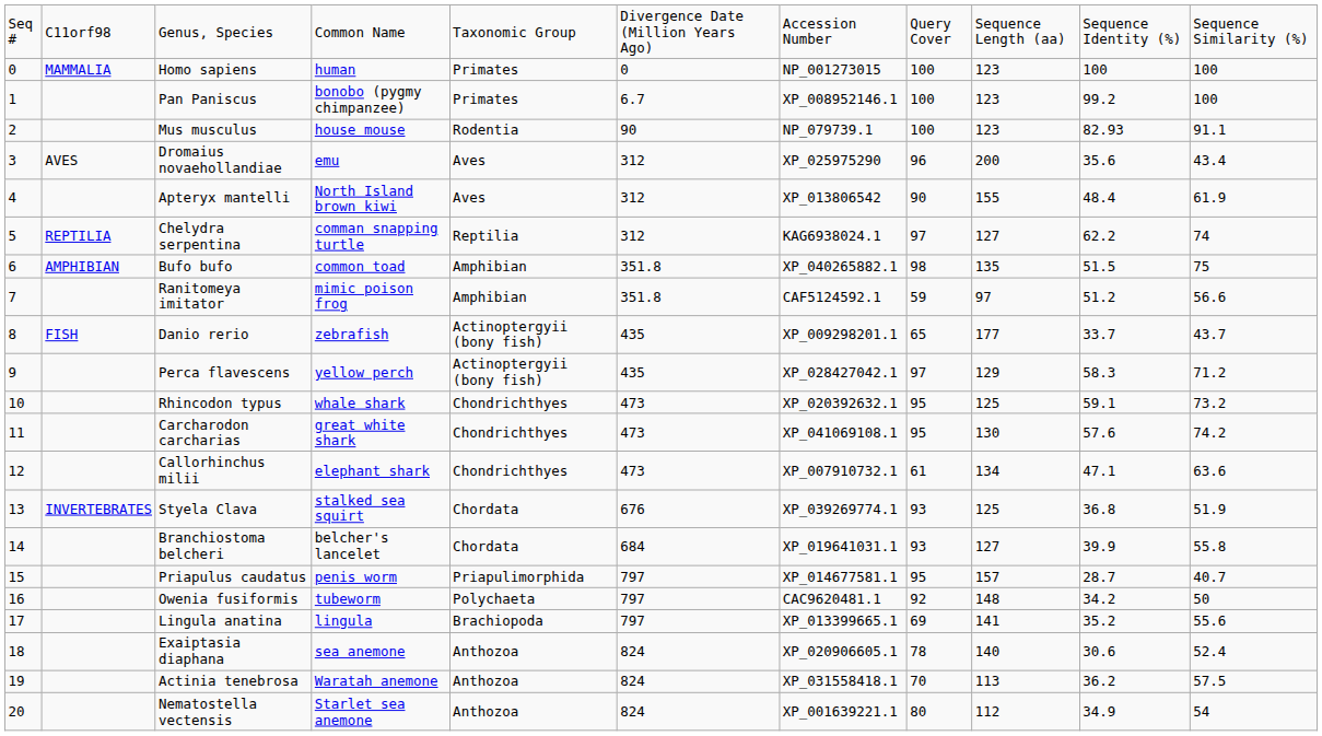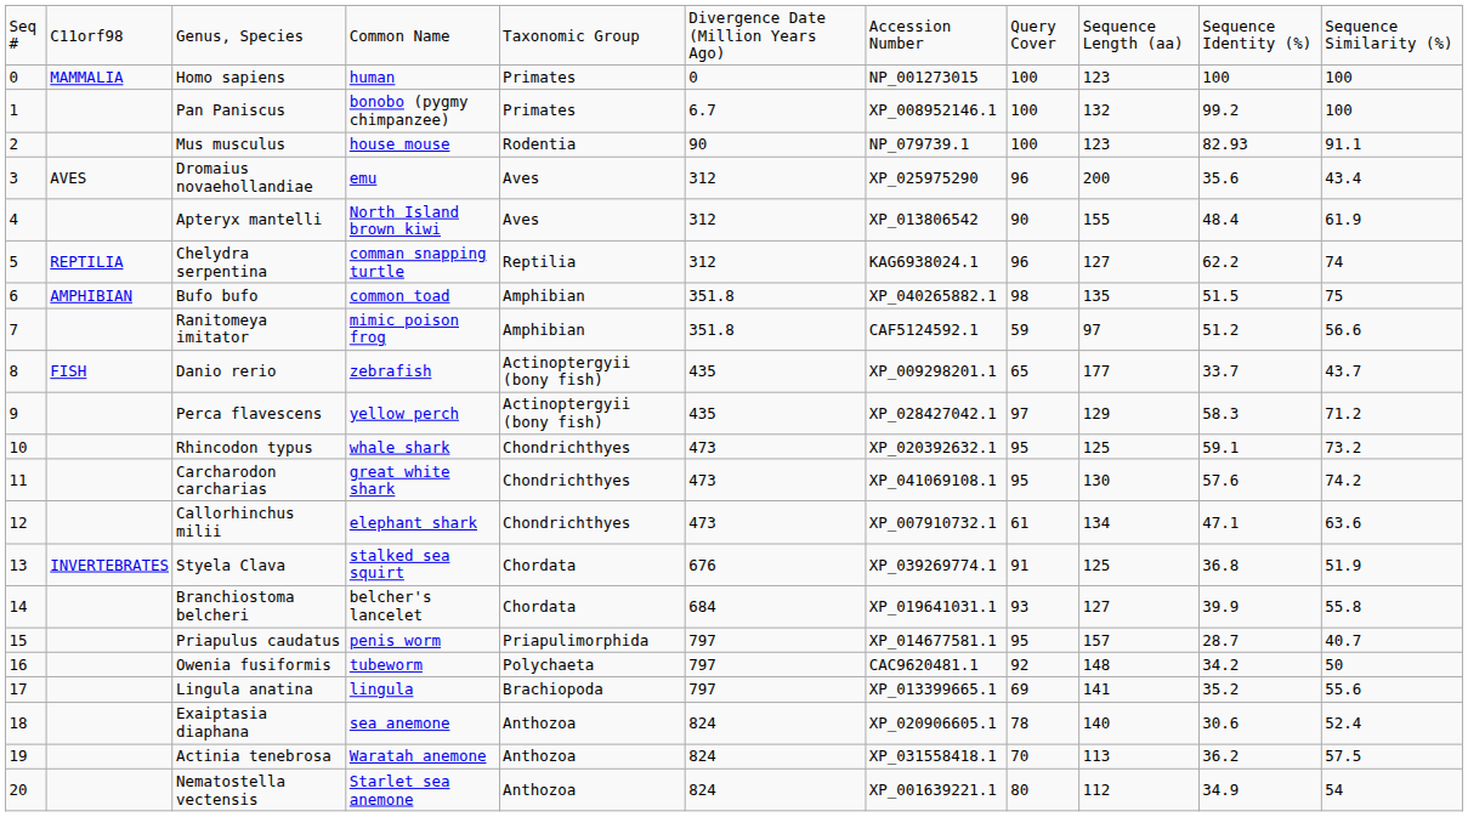Pan Paniscus | column 9: 123 -> 132
Chelydra serpentina | column 8: 97 -> 96
Styela Clava | column 8: 93 -> 91
